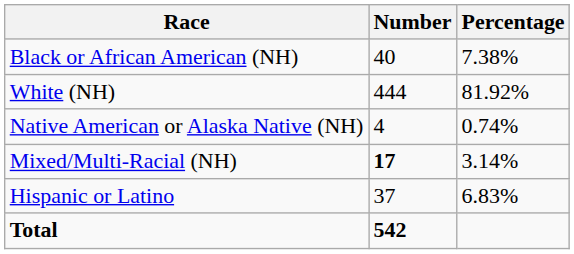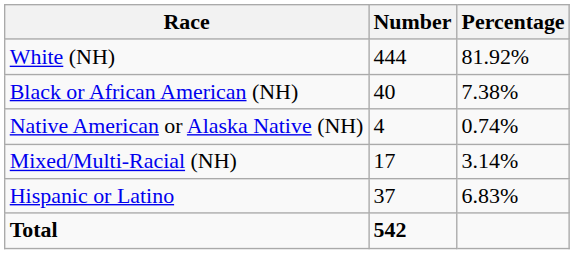rows swapped: White (NH) <-> Black or African American (NH)
Mixed/Multi-Racial (NH) | Number: bold -> normal
